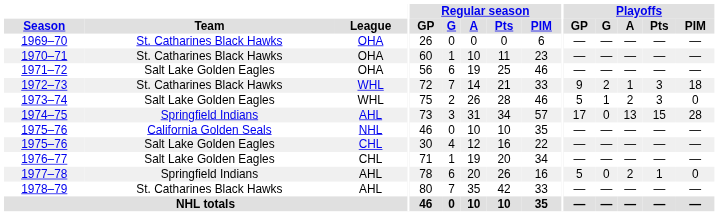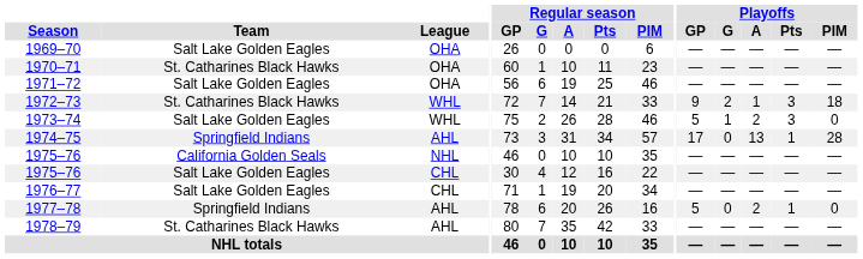1969–70 | Team: St. Catharines Black Hawks -> Salt Lake Golden Eagles
1974–75 | Playoffs / Pts: 15 -> 1
